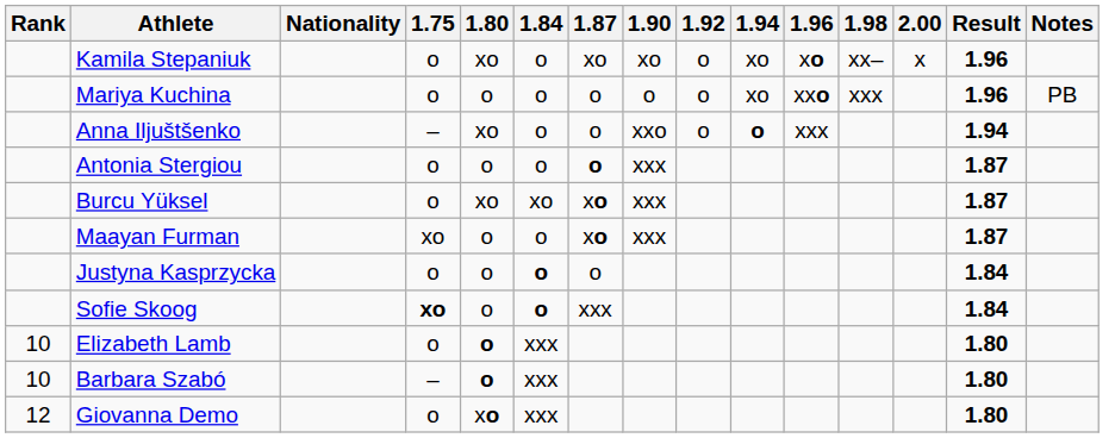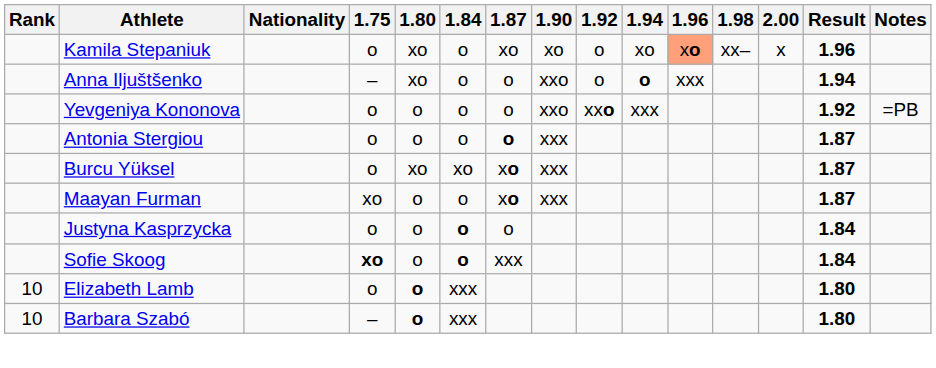Kamila Stepaniuk | 1.96: no background -> lightsalmon background
- row: Mariya Kuchina | o | o | o | o | o | o | xo | xxo | xxx | 1.96 | PB
+ row: Yevgeniya Kononova | o | o | o | o | xxo | xxo | xxx | 1.92 | =PB
- row: 12 | Giovanna Demo | o | xo | xxx | 1.80
